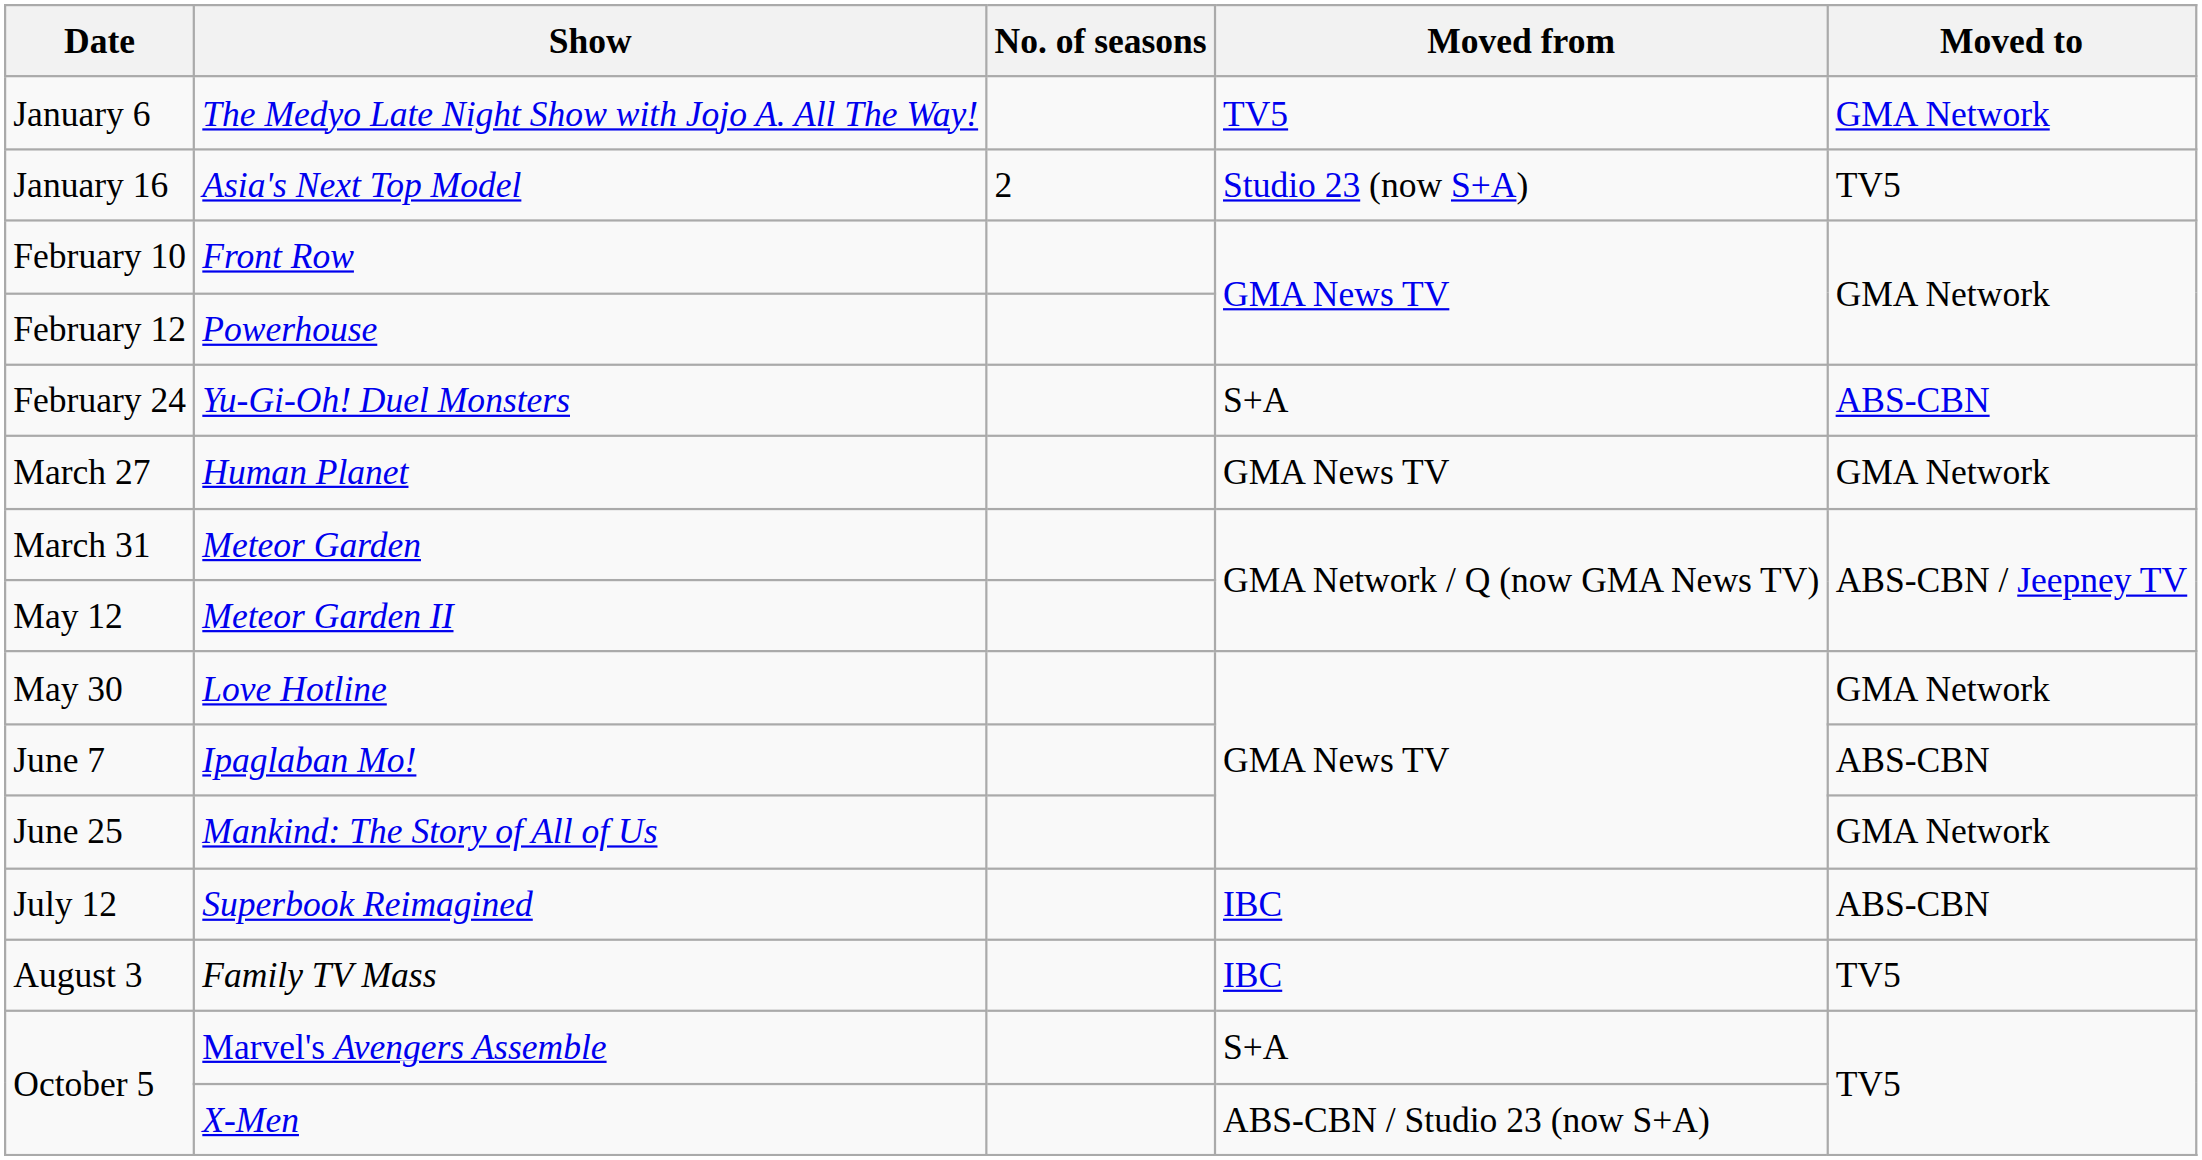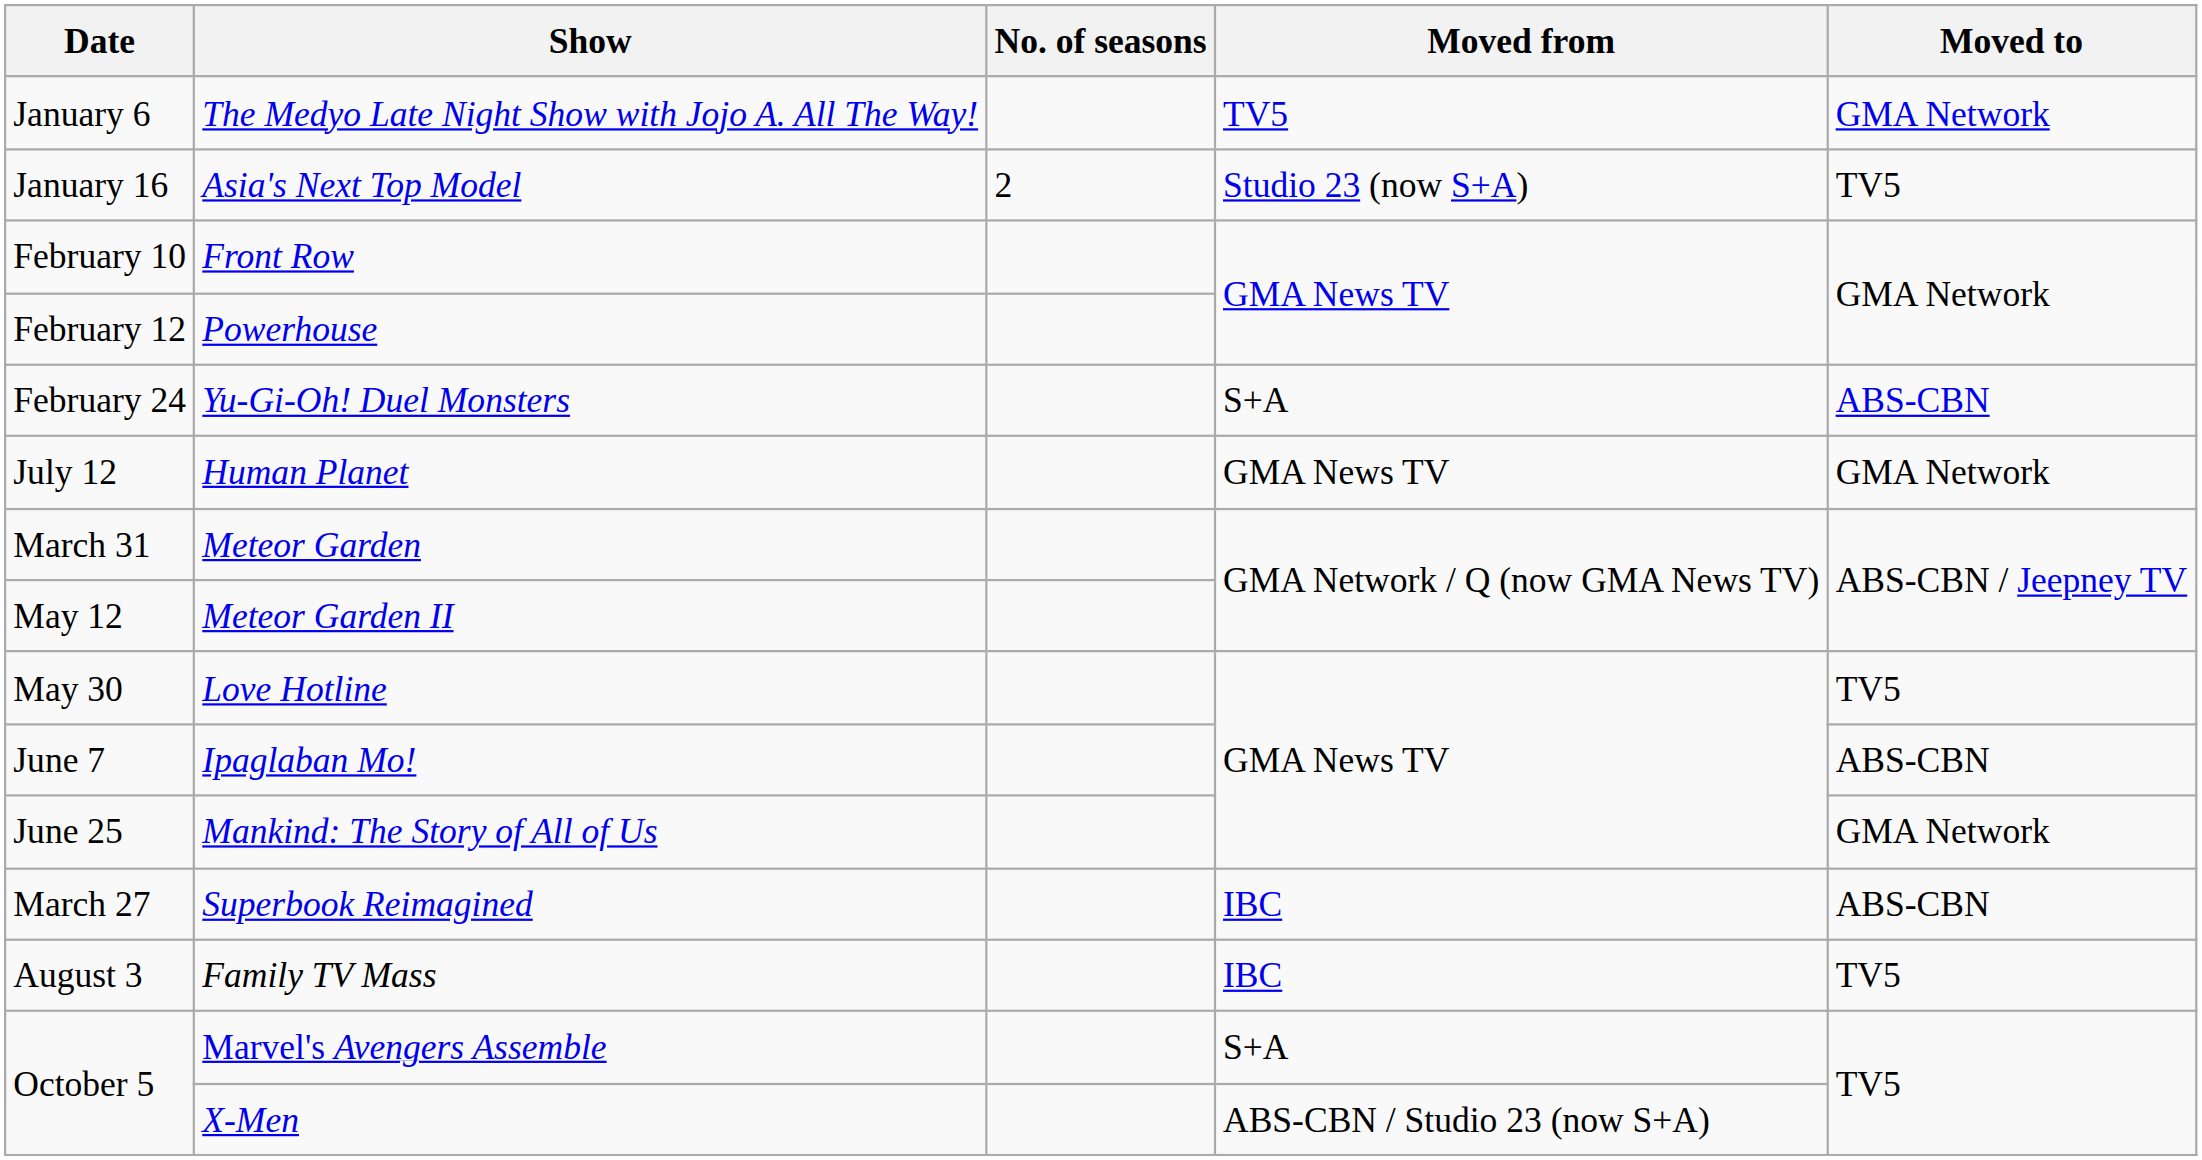Human Planet | Date: March 27 -> July 12
Love Hotline | Moved to: GMA Network -> TV5
Superbook Reimagined | Date: July 12 -> March 27
